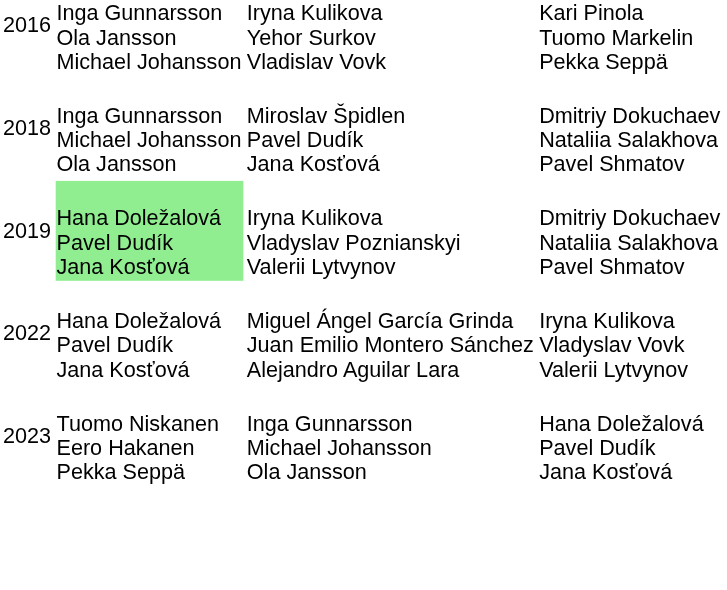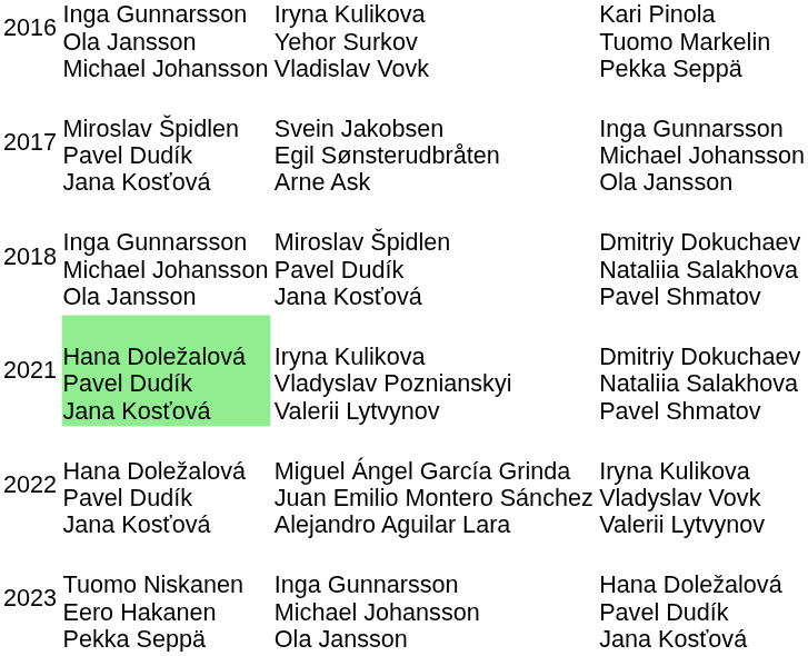+ row: 2017 | Miroslav Špidlen Pavel Dudík Jana Kosťová | Svein Jakobsen Egil Sønsterudbråten Arne Ask | Inga Gunnarsson Michael Johansson Ola Jansson
Iryna Kulikova Vladyslav Poznianskyi Valerii Lytvynov | column 1: 2019 -> 2021
